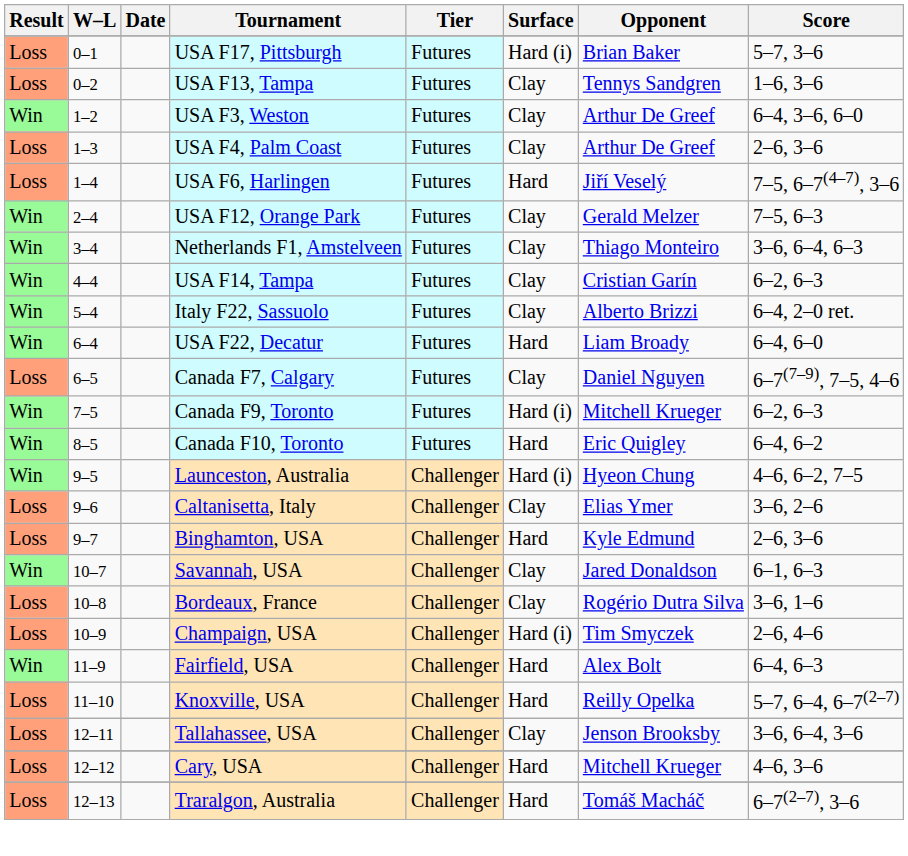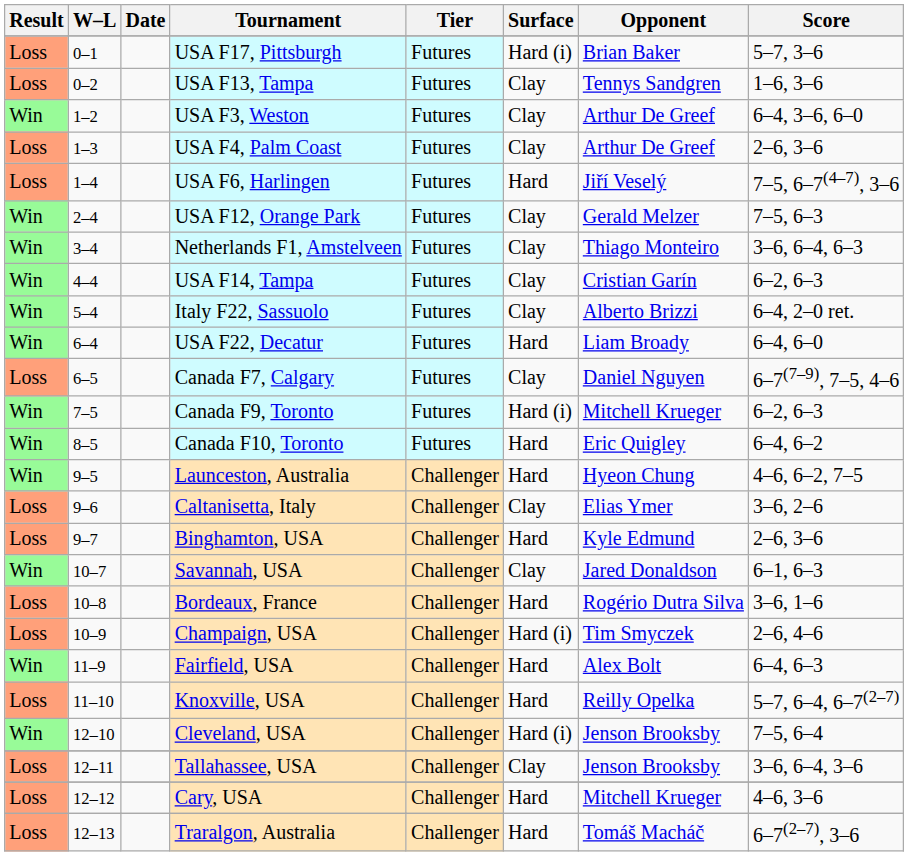Launceston, Australia | Surface: Hard (i) -> Hard
Bordeaux, France | Surface: Clay -> Hard
+ row: Win | 12–10 | Cleveland, USA | Challenger | Hard (i) | Jenson Brooksby | 7–5, 6–4
